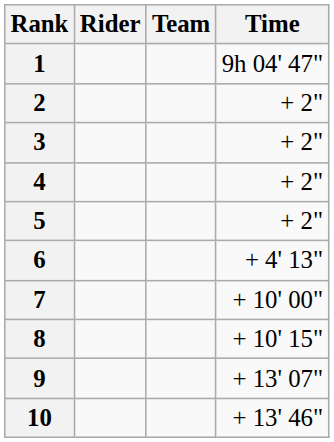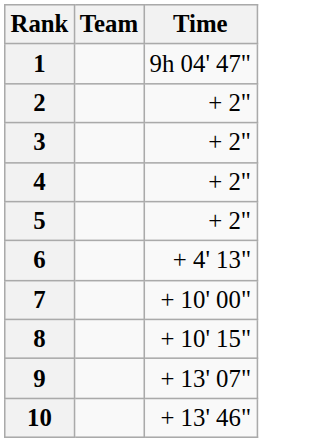- column: Rider
